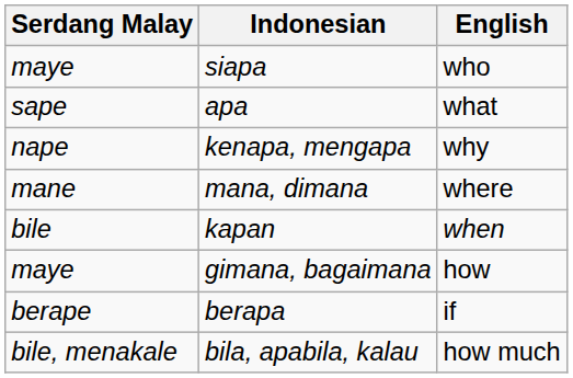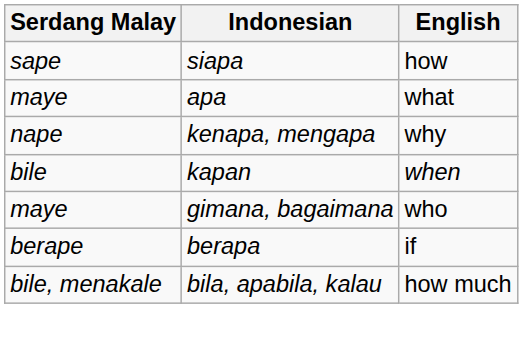siapa | Serdang Malay: maye -> sape
siapa | English: who -> how
apa | Serdang Malay: sape -> maye
- row: mane | mana, dimana | where
gimana, bagaimana | English: how -> who
